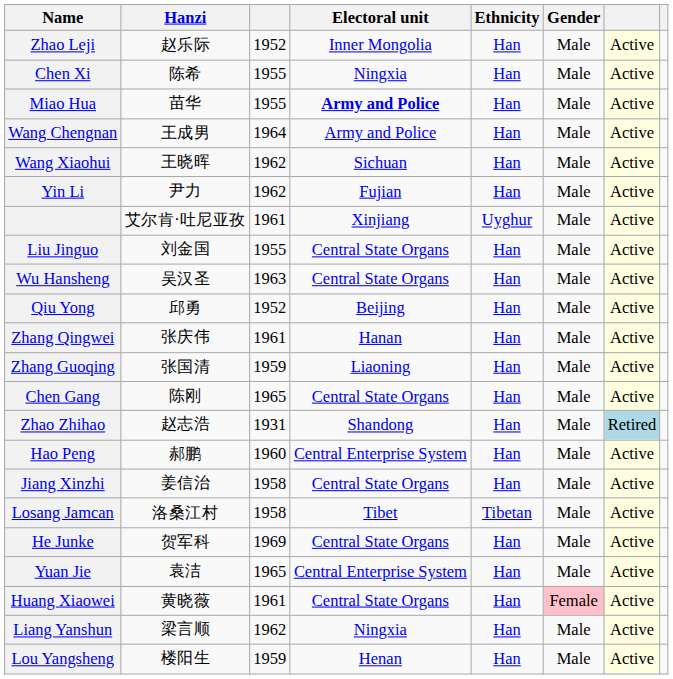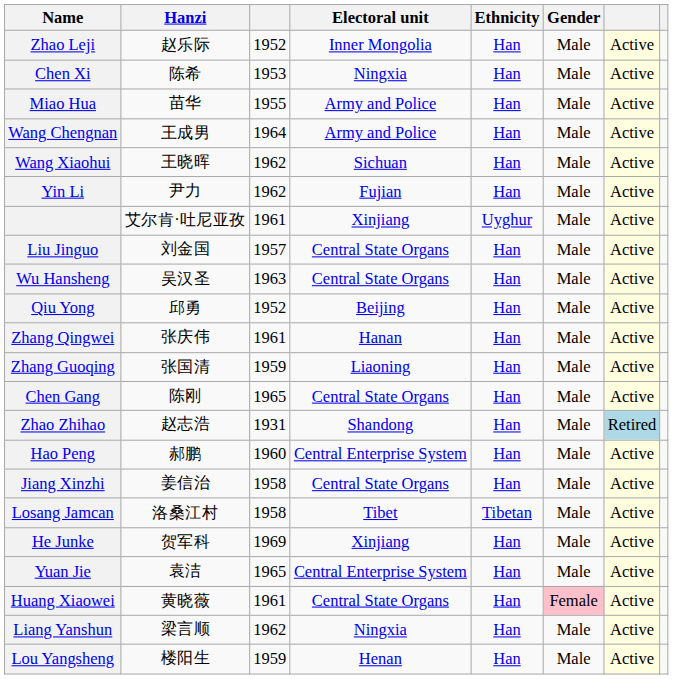Chen Xi | column 3: 1955 -> 1953
Miao Hua | Electoral unit: bold -> normal
Liu Jinguo | column 3: 1955 -> 1957
He Junke | Electoral unit: Central State Organs -> Xinjiang
